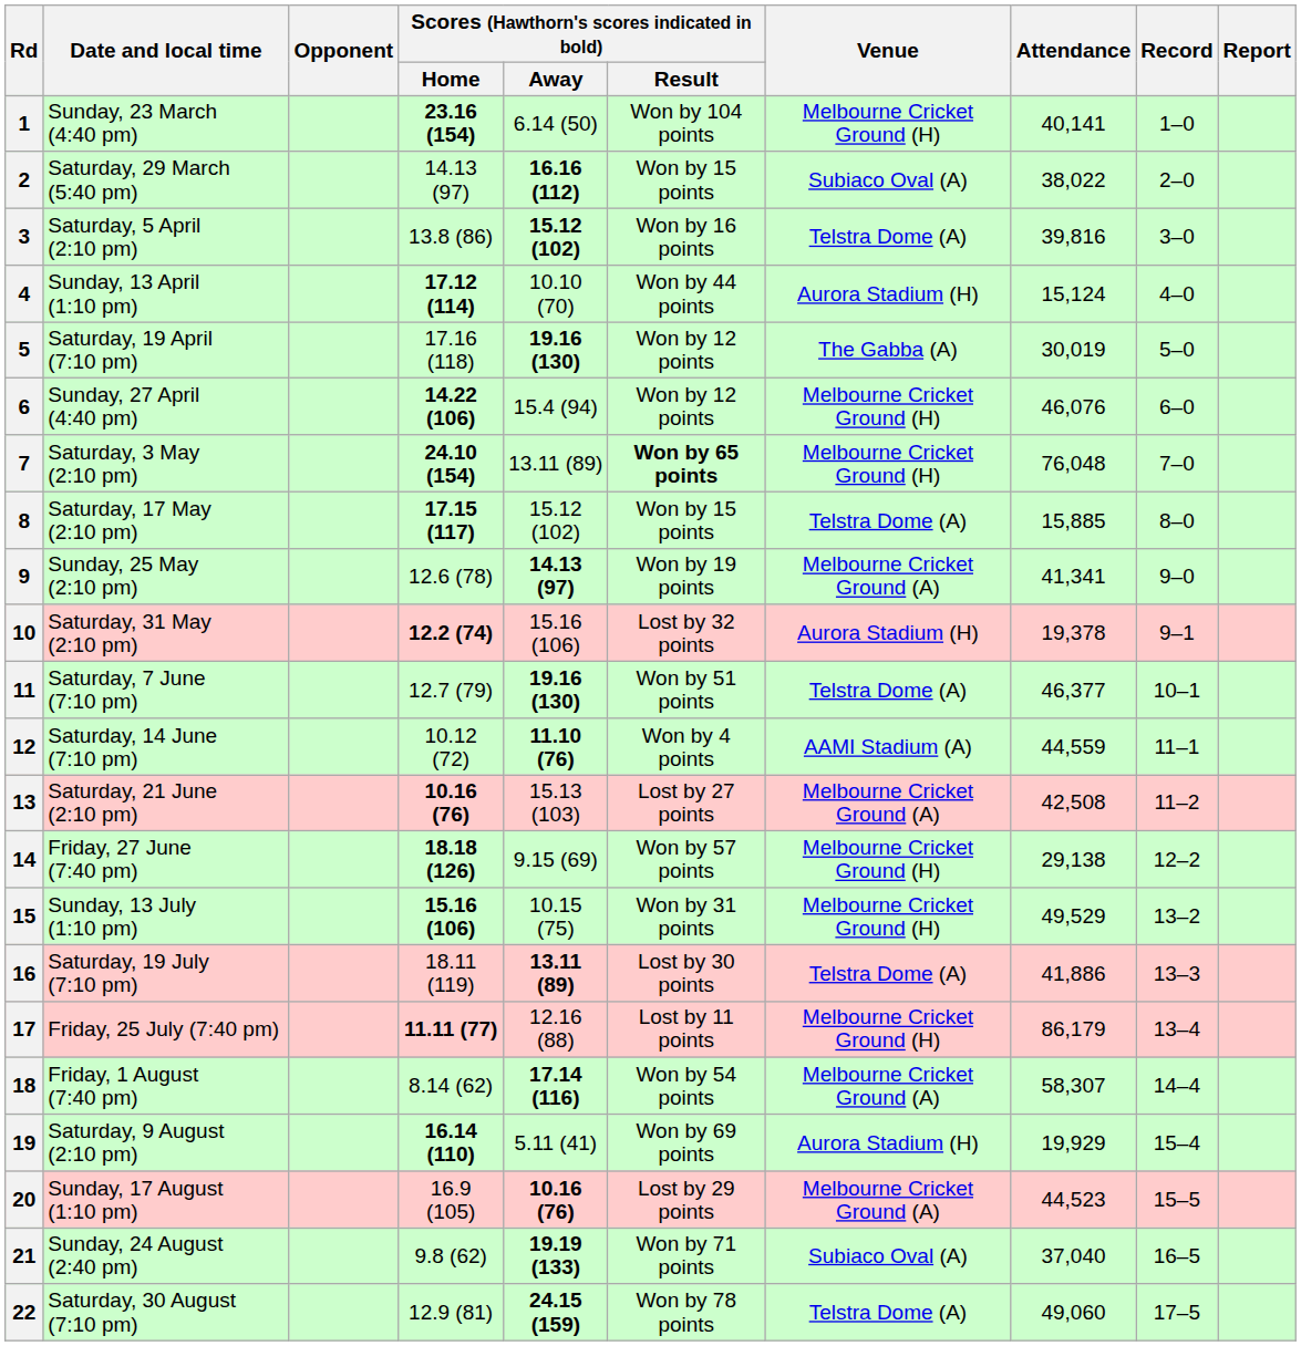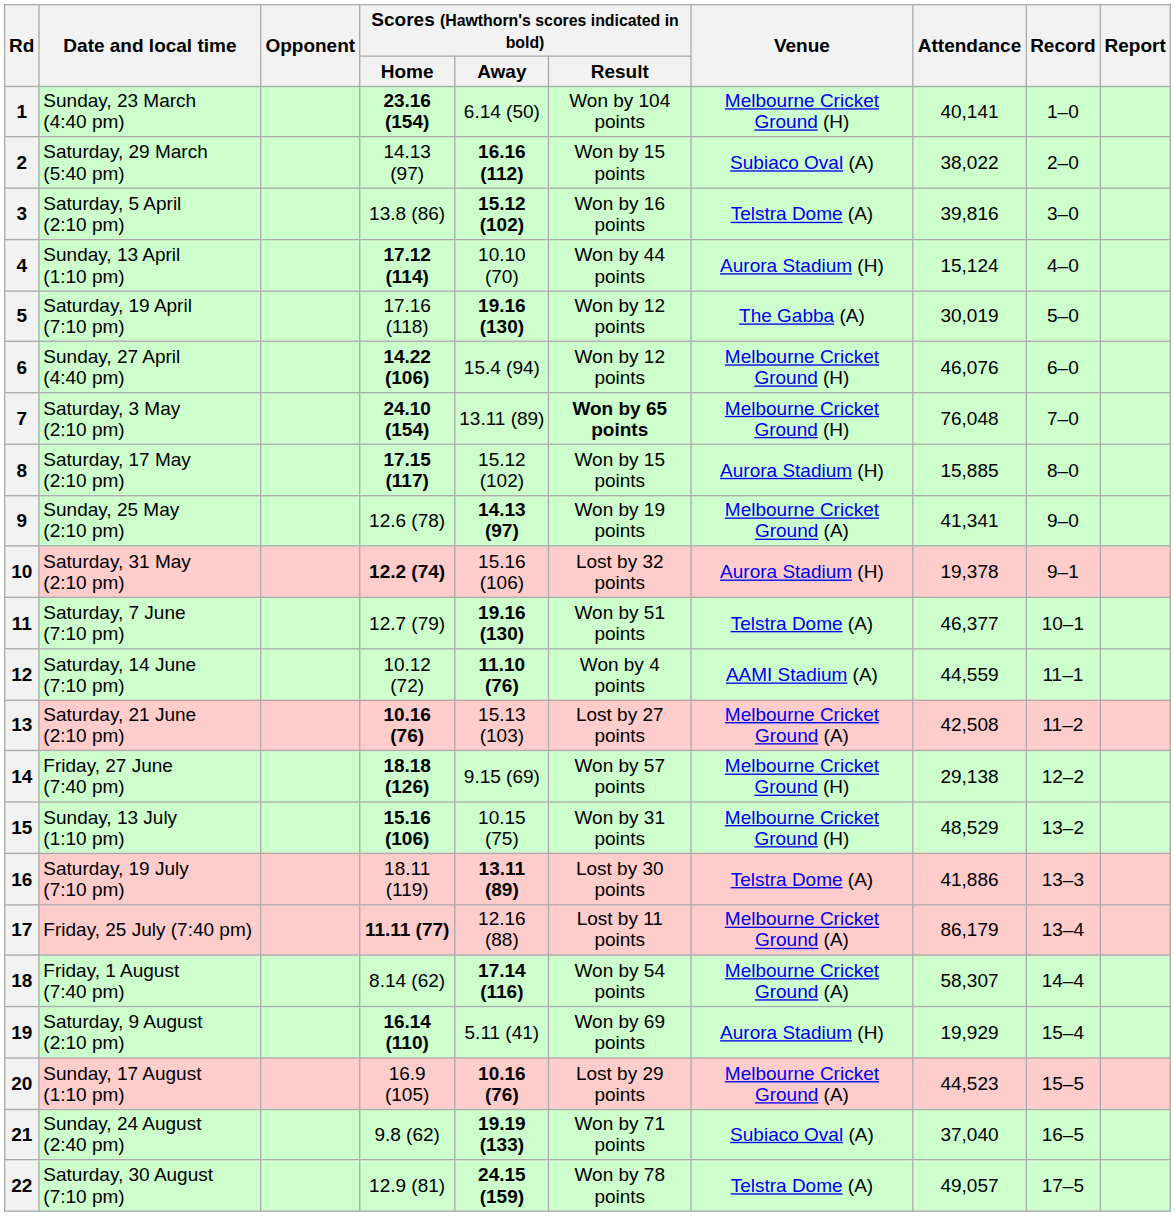8 | Venue: Telstra Dome (A) -> Aurora Stadium (H)
15 | Attendance: 49,529 -> 48,529
17 | Venue: Melbourne Cricket Ground (H) -> Melbourne Cricket Ground (A)
22 | Attendance: 49,060 -> 49,057
